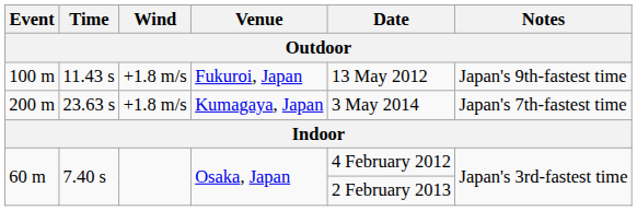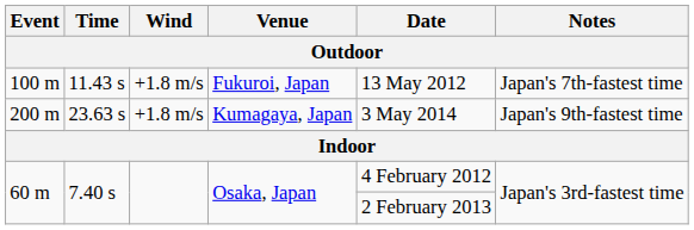100 m | Notes: Japan's 9th-fastest time -> Japan's 7th-fastest time
200 m | Notes: Japan's 7th-fastest time -> Japan's 9th-fastest time
